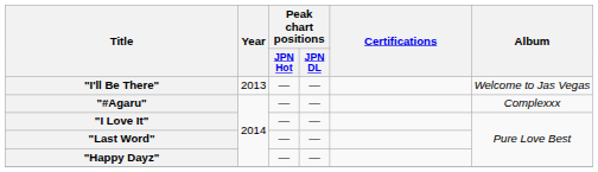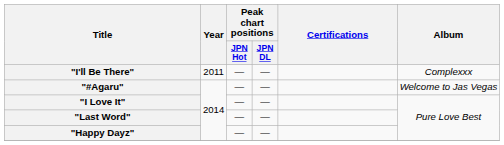"I'll Be There" | Year: 2013 -> 2011
"I'll Be There" | Album: Welcome to Jas Vegas -> Complexxx
"#Agaru" | Album: Complexxx -> Welcome to Jas Vegas
